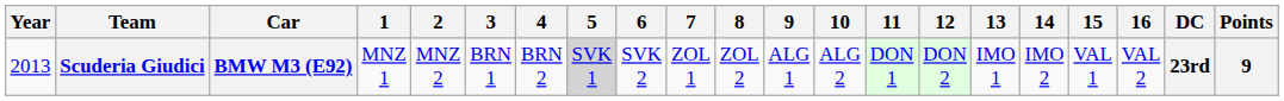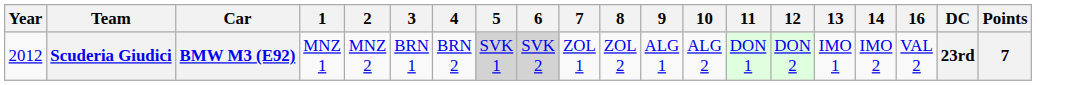- column: 15 | VAL 1
Scuderia Giudici | Year: 2013 -> 2012
Scuderia Giudici | 6: no background -> lightgrey background
Scuderia Giudici | Points: 9 -> 7
